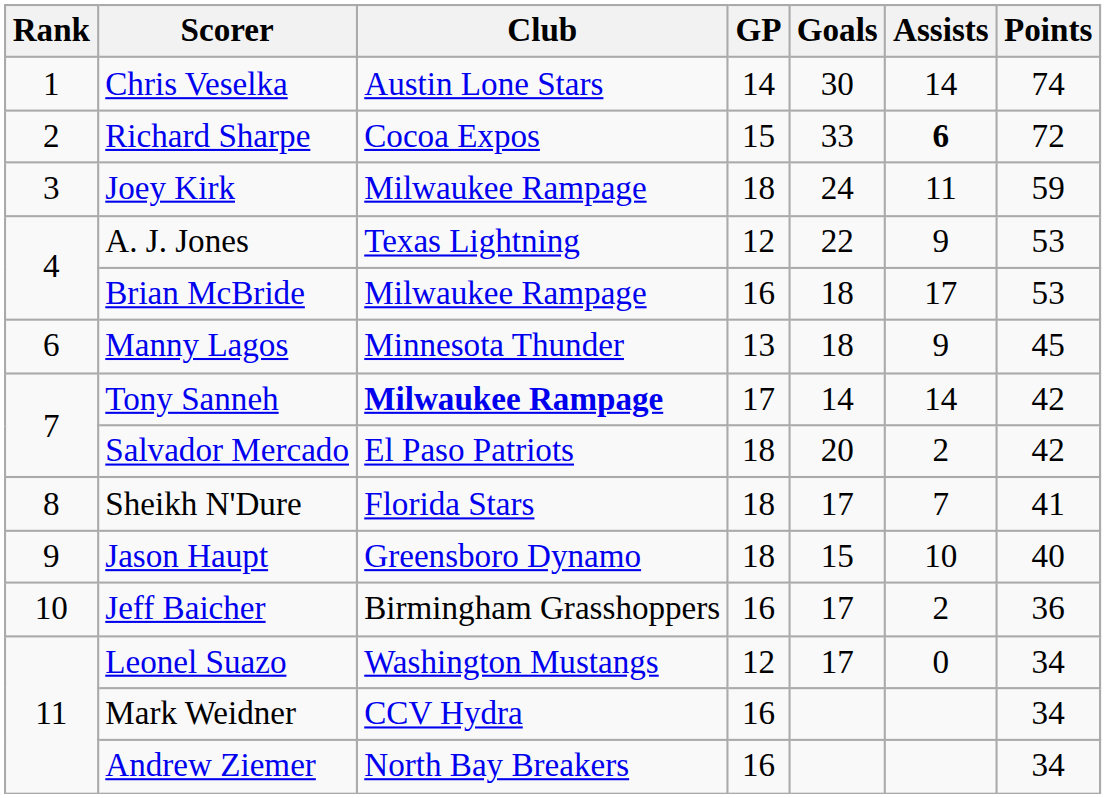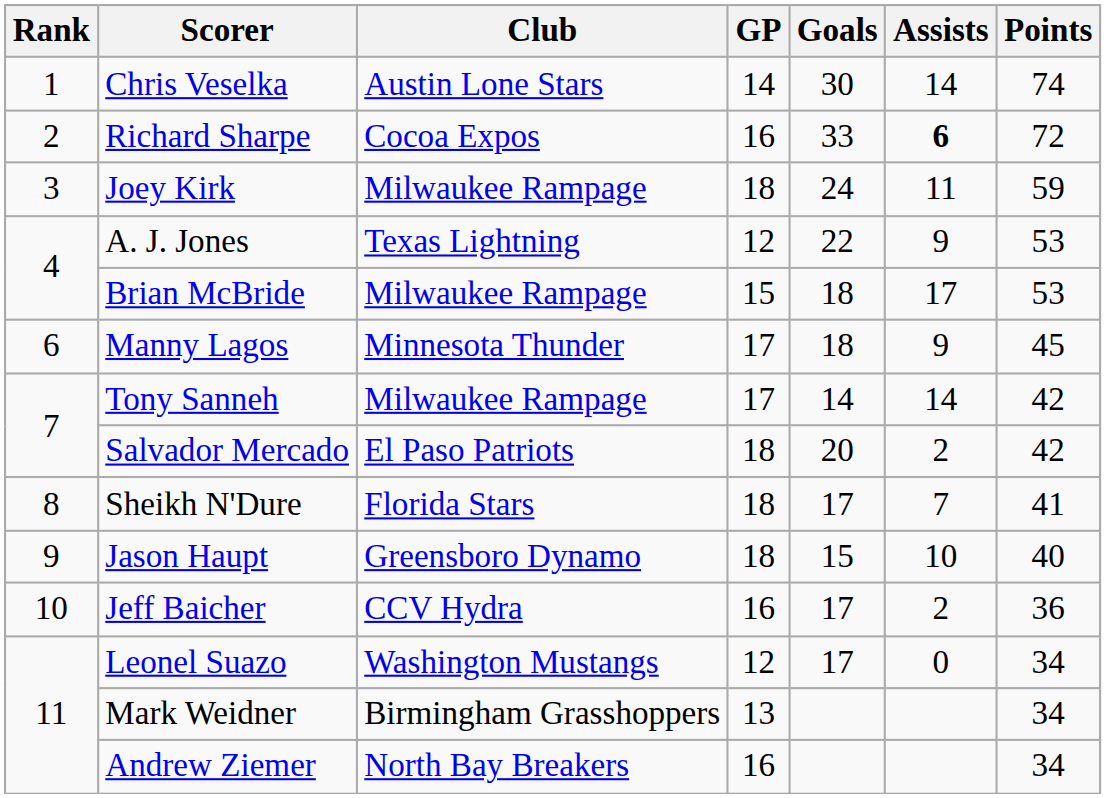Richard Sharpe | GP: 15 -> 16
Brian McBride | GP: 16 -> 15
Manny Lagos | GP: 13 -> 17
Tony Sanneh | Club: bold -> normal
Jeff Baicher | Club: Birmingham Grasshoppers -> CCV Hydra
Mark Weidner | Club: CCV Hydra -> Birmingham Grasshoppers
Mark Weidner | GP: 16 -> 13
